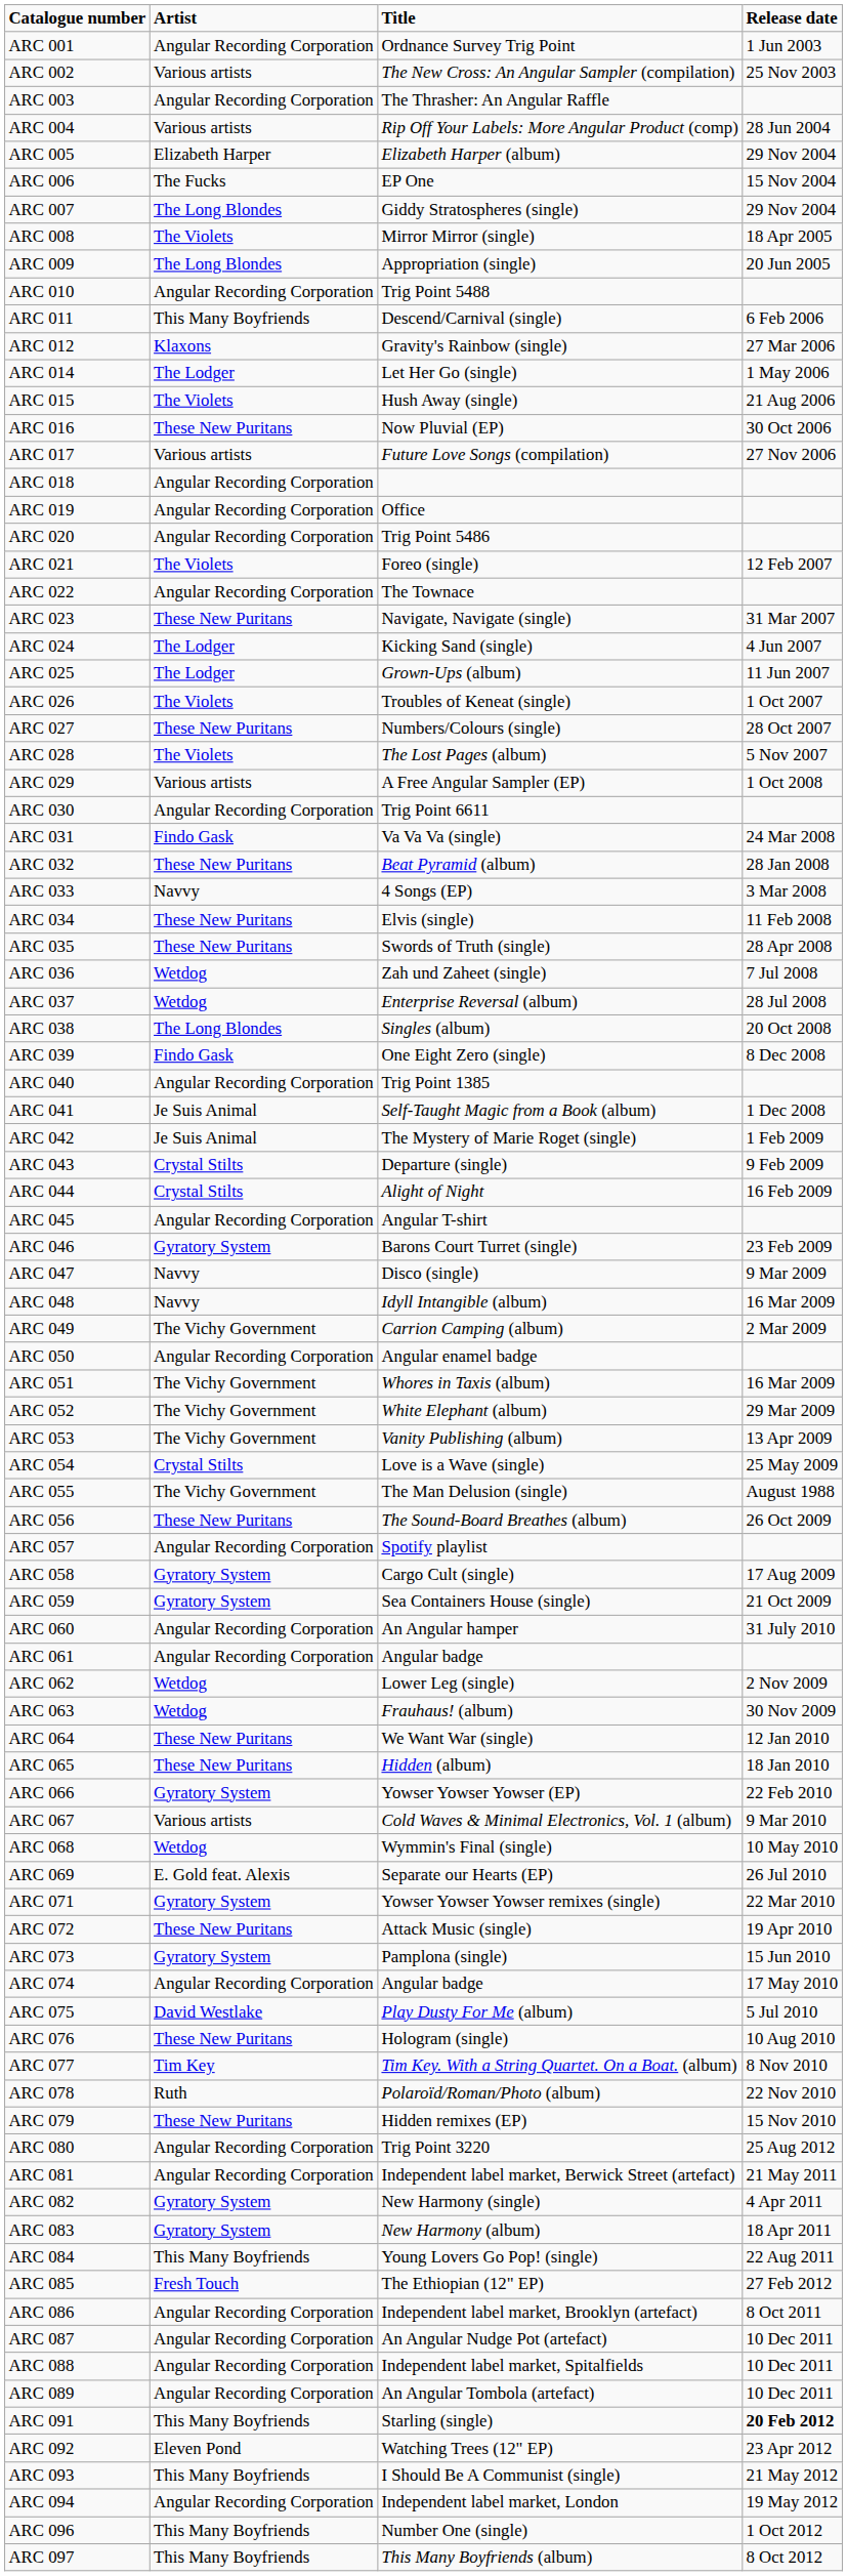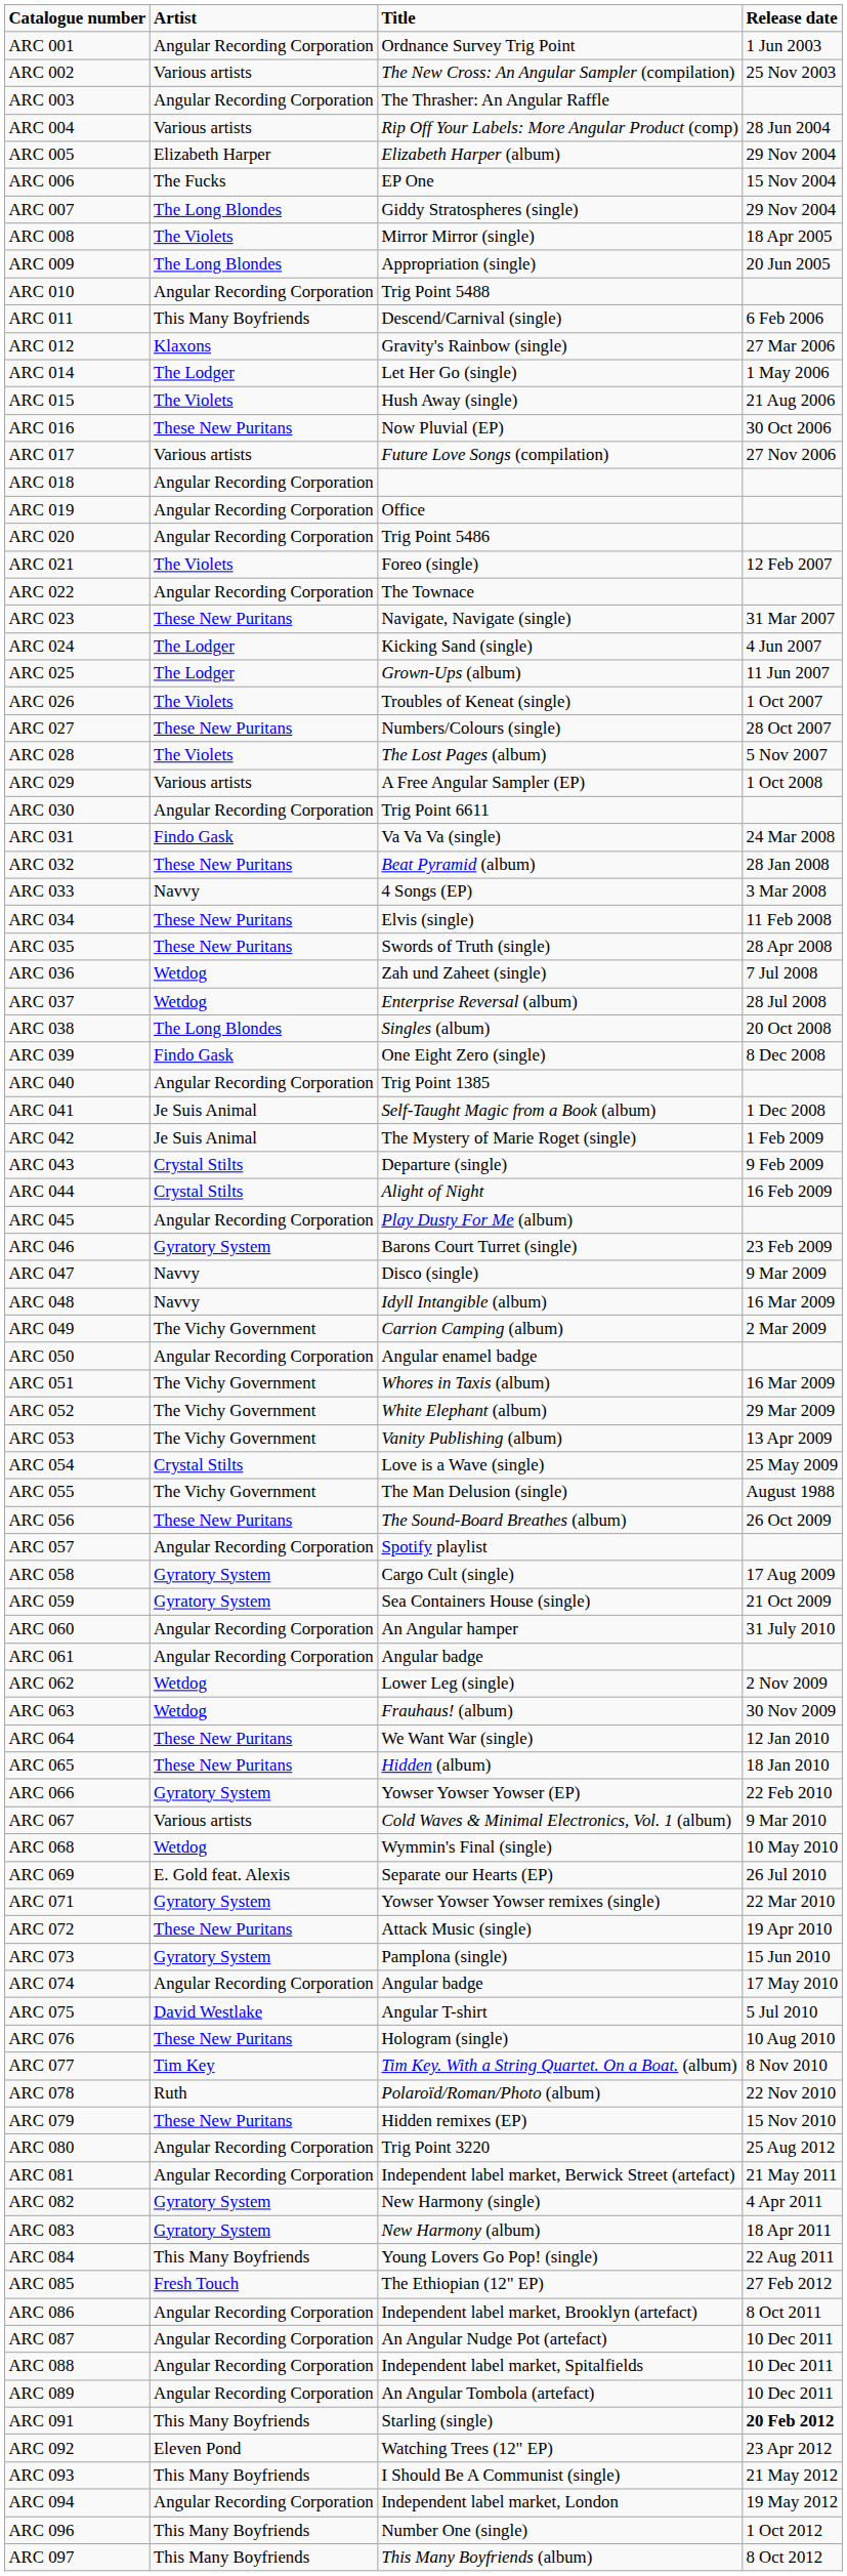ARC 045 | Title: Angular T-shirt -> Play Dusty For Me (album)
ARC 075 | Title: Play Dusty For Me (album) -> Angular T-shirt
